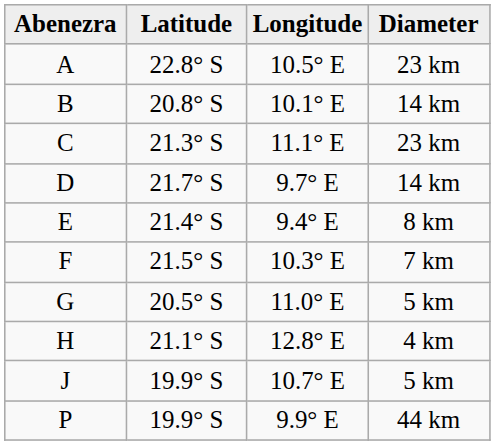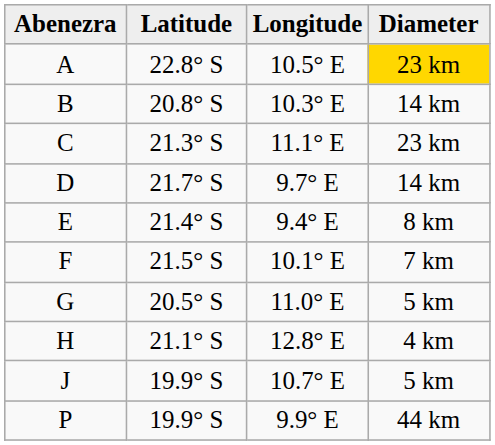A | Diameter: no background -> gold background
B | Longitude: 10.1° E -> 10.3° E
F | Longitude: 10.3° E -> 10.1° E
